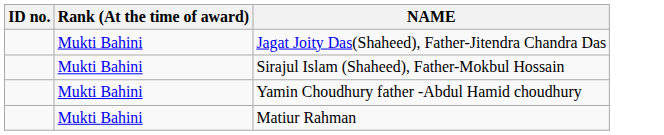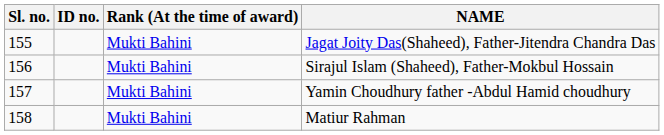+ column: Sl. no. | 155 | 156 | 157 | 158
